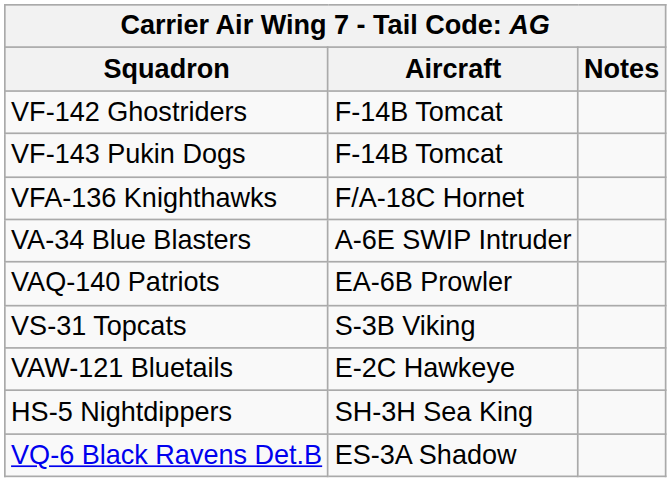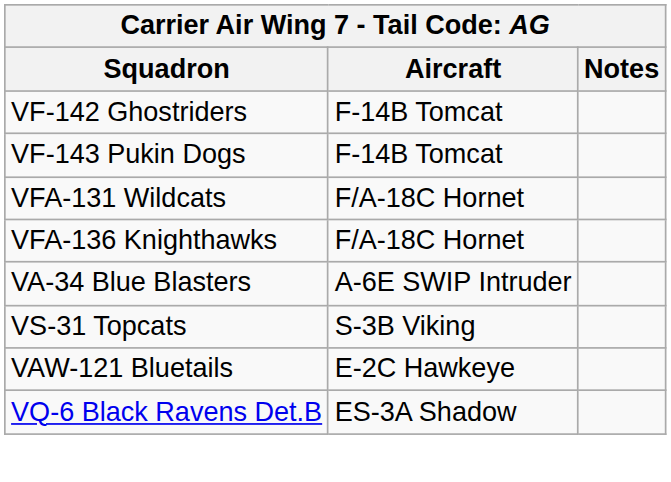+ row: VFA-131 Wildcats | F/A-18C Hornet
- row: VAQ-140 Patriots | EA-6B Prowler
- row: HS-5 Nightdippers | SH-3H Sea King
